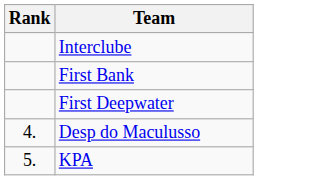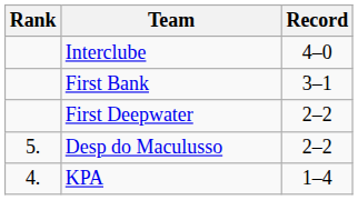+ column: Record | 4–0 | 3–1 | 2–2 | 2–2 | 1–4
Desp do Maculusso | Rank: 4. -> 5.
KPA | Rank: 5. -> 4.
